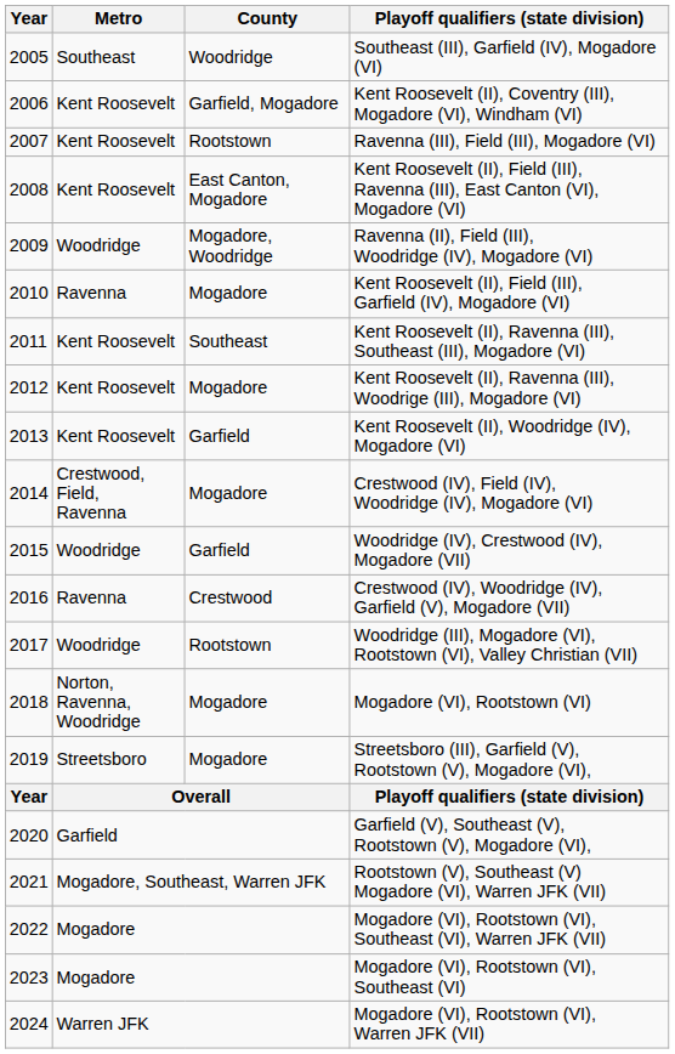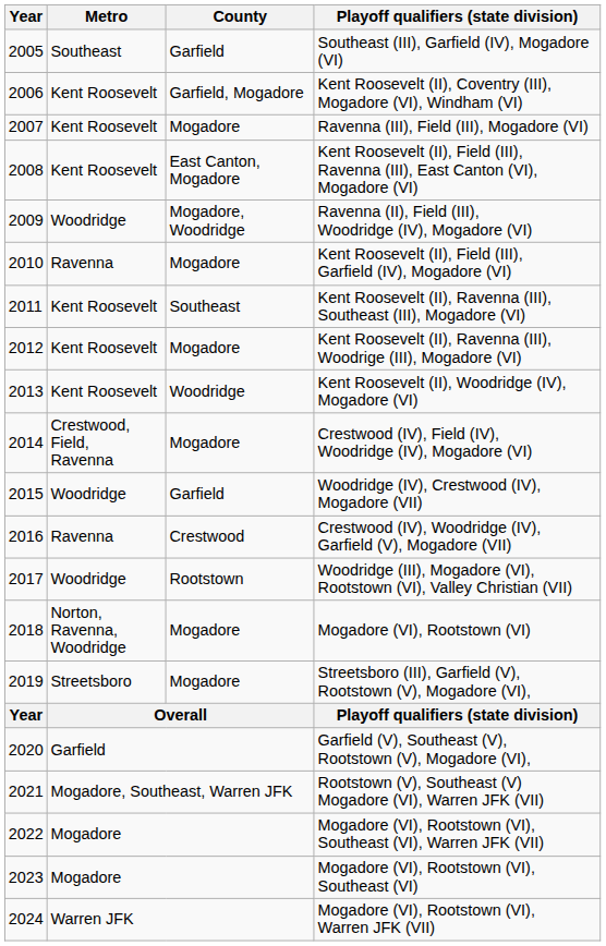Southeast (III), Garfield (IV), Mogadore (VI) | County: Woodridge -> Garfield
Ravenna (III), Field (III), Mogadore (VI) | County: Rootstown -> Mogadore
Kent Roosevelt (II), Woodridge (IV), Mogadore (VI) | County: Garfield -> Woodridge
